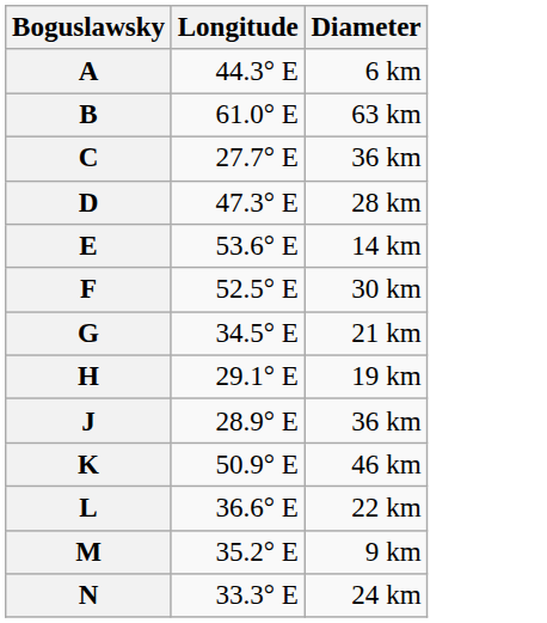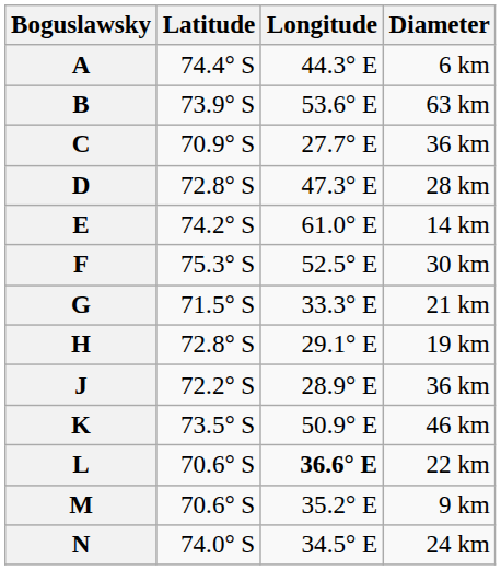+ column: Latitude | 74.4° S | 73.9° S | 70.9° S | 72.8° S | 74.2° S | 75.3° S | 71.5° S | 72.8° S | 72.2° S | 73.5° S | 70.6° S | 70.6° S | 74.0° S
B | Longitude: 61.0° E -> 53.6° E
E | Longitude: 53.6° E -> 61.0° E
G | Longitude: 34.5° E -> 33.3° E
L | Longitude: normal -> bold
N | Longitude: 33.3° E -> 34.5° E
